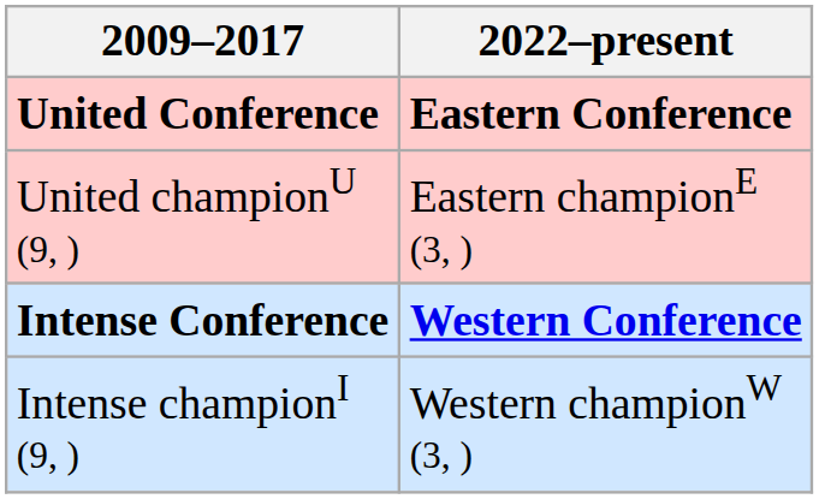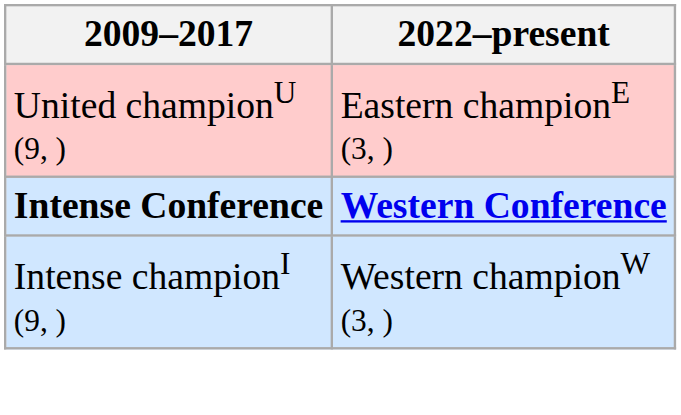- row: United Conference | Eastern Conference
